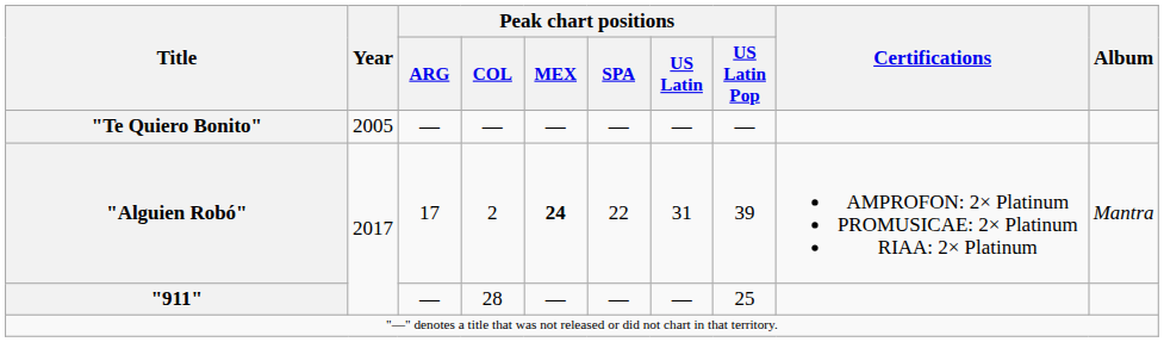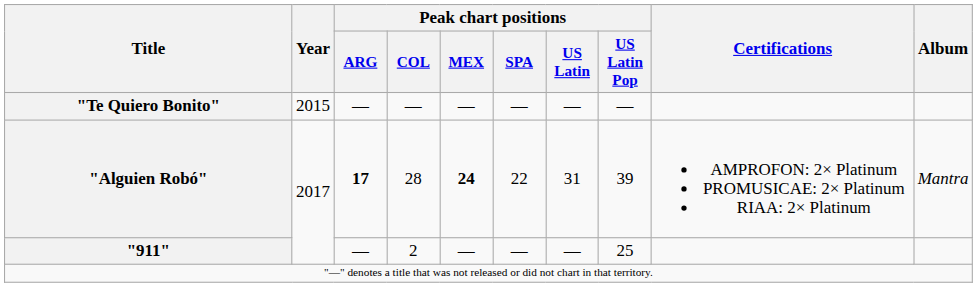"Te Quiero Bonito" | Year: 2005 -> 2015
"Alguien Robó" | Peak chart positions / ARG: normal -> bold
"Alguien Robó" | Peak chart positions / COL: 2 -> 28
"911" | Peak chart positions / COL: 28 -> 2
